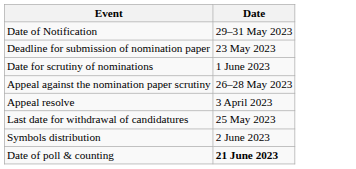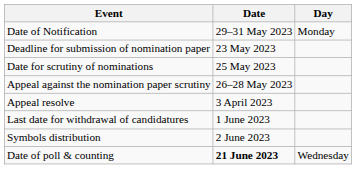+ column: Day | Monday | Wednesday
Date for scrutiny of nominations | Date: 1 June 2023 -> 25 May 2023
Last date for withdrawal of candidatures | Date: 25 May 2023 -> 1 June 2023
